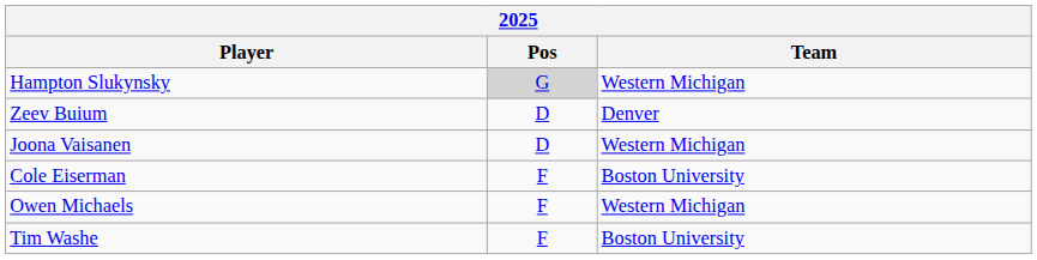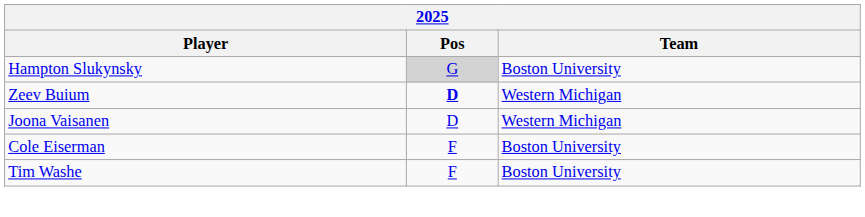Hampton Slukynsky | Team: Western Michigan -> Boston University
Zeev Buium | Pos: normal -> bold
Zeev Buium | Team: Denver -> Western Michigan
- row: Owen Michaels | F | Western Michigan
